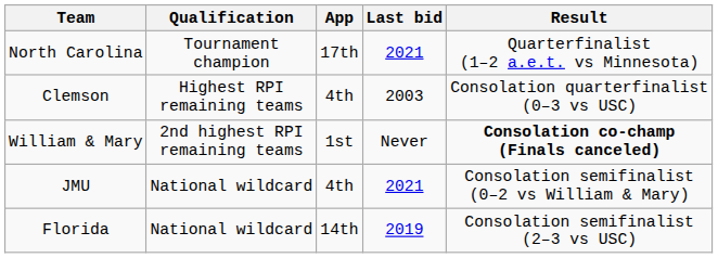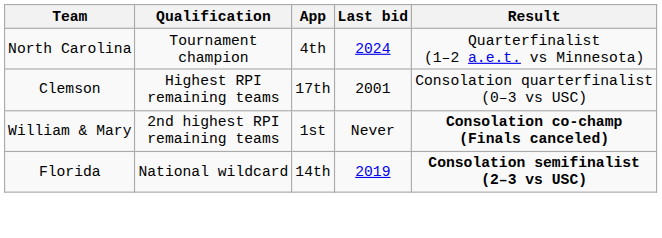North Carolina | App: 17th -> 4th
North Carolina | Last bid: 2021 -> 2024
Clemson | App: 4th -> 17th
Clemson | Last bid: 2003 -> 2001
- row: JMU | National wildcard | 4th | 2021 | Consolation semifinalist (0–2 vs William & Mary)
Florida | Result: normal -> bold
